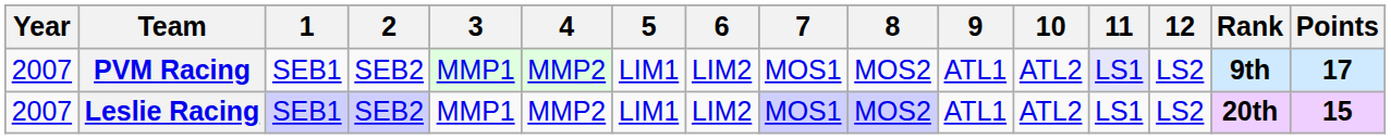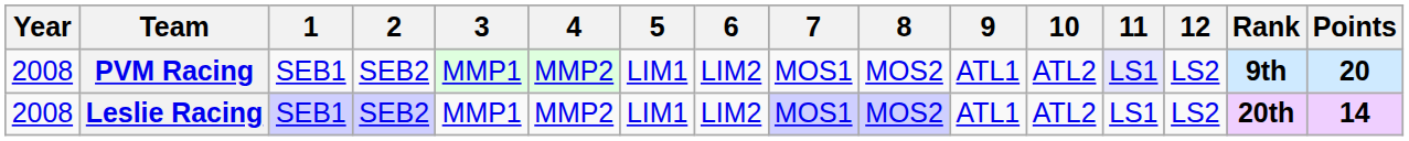PVM Racing | Year: 2007 -> 2008
PVM Racing | Points: 17 -> 20
Leslie Racing | Year: 2007 -> 2008
Leslie Racing | Points: 15 -> 14
